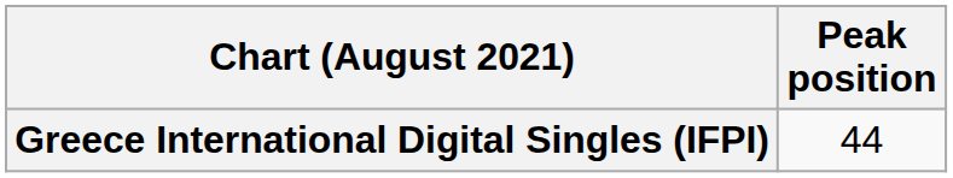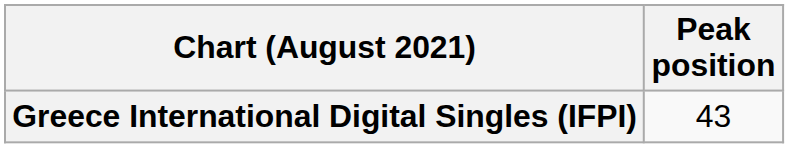Greece International Digital Singles (IFPI) | Peak position: 44 -> 43
